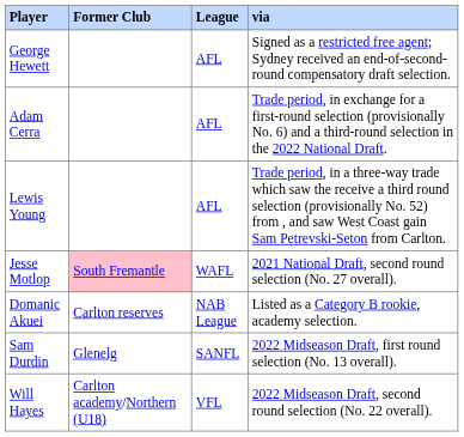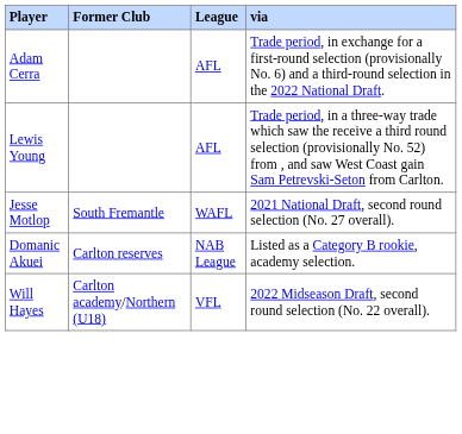- row: George Hewett | AFL | Signed as a restricted free agent; Sydney received an end-of-second-round compensatory draft selection.
Jesse Motlop | Former Club: pink background -> no background
- row: Sam Durdin | Glenelg | SANFL | 2022 Midseason Draft, first round selection (No. 13 overall).
